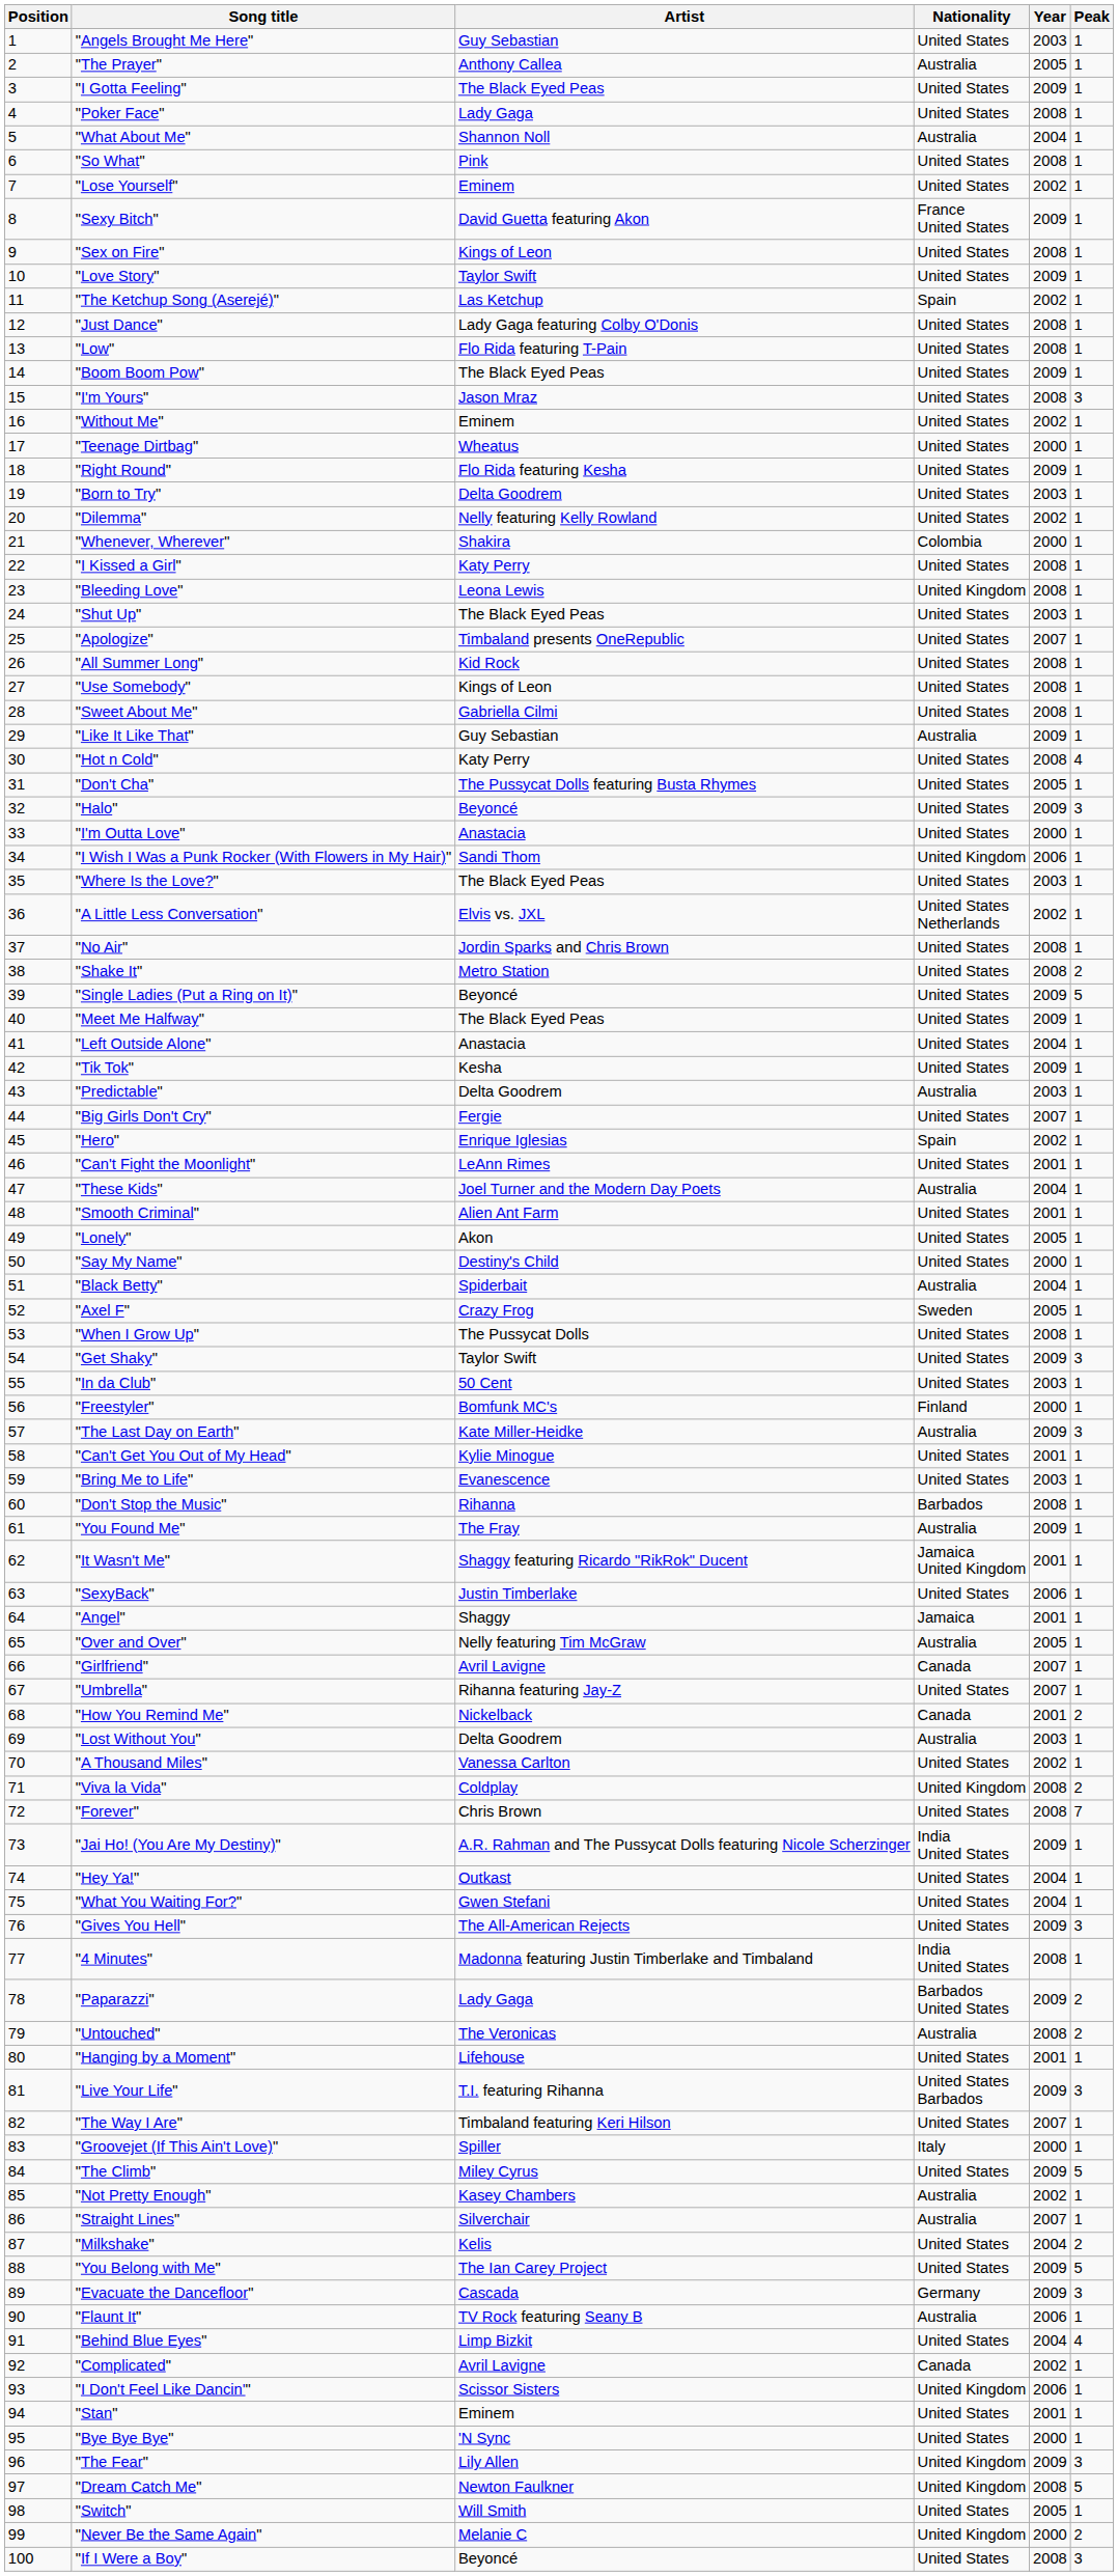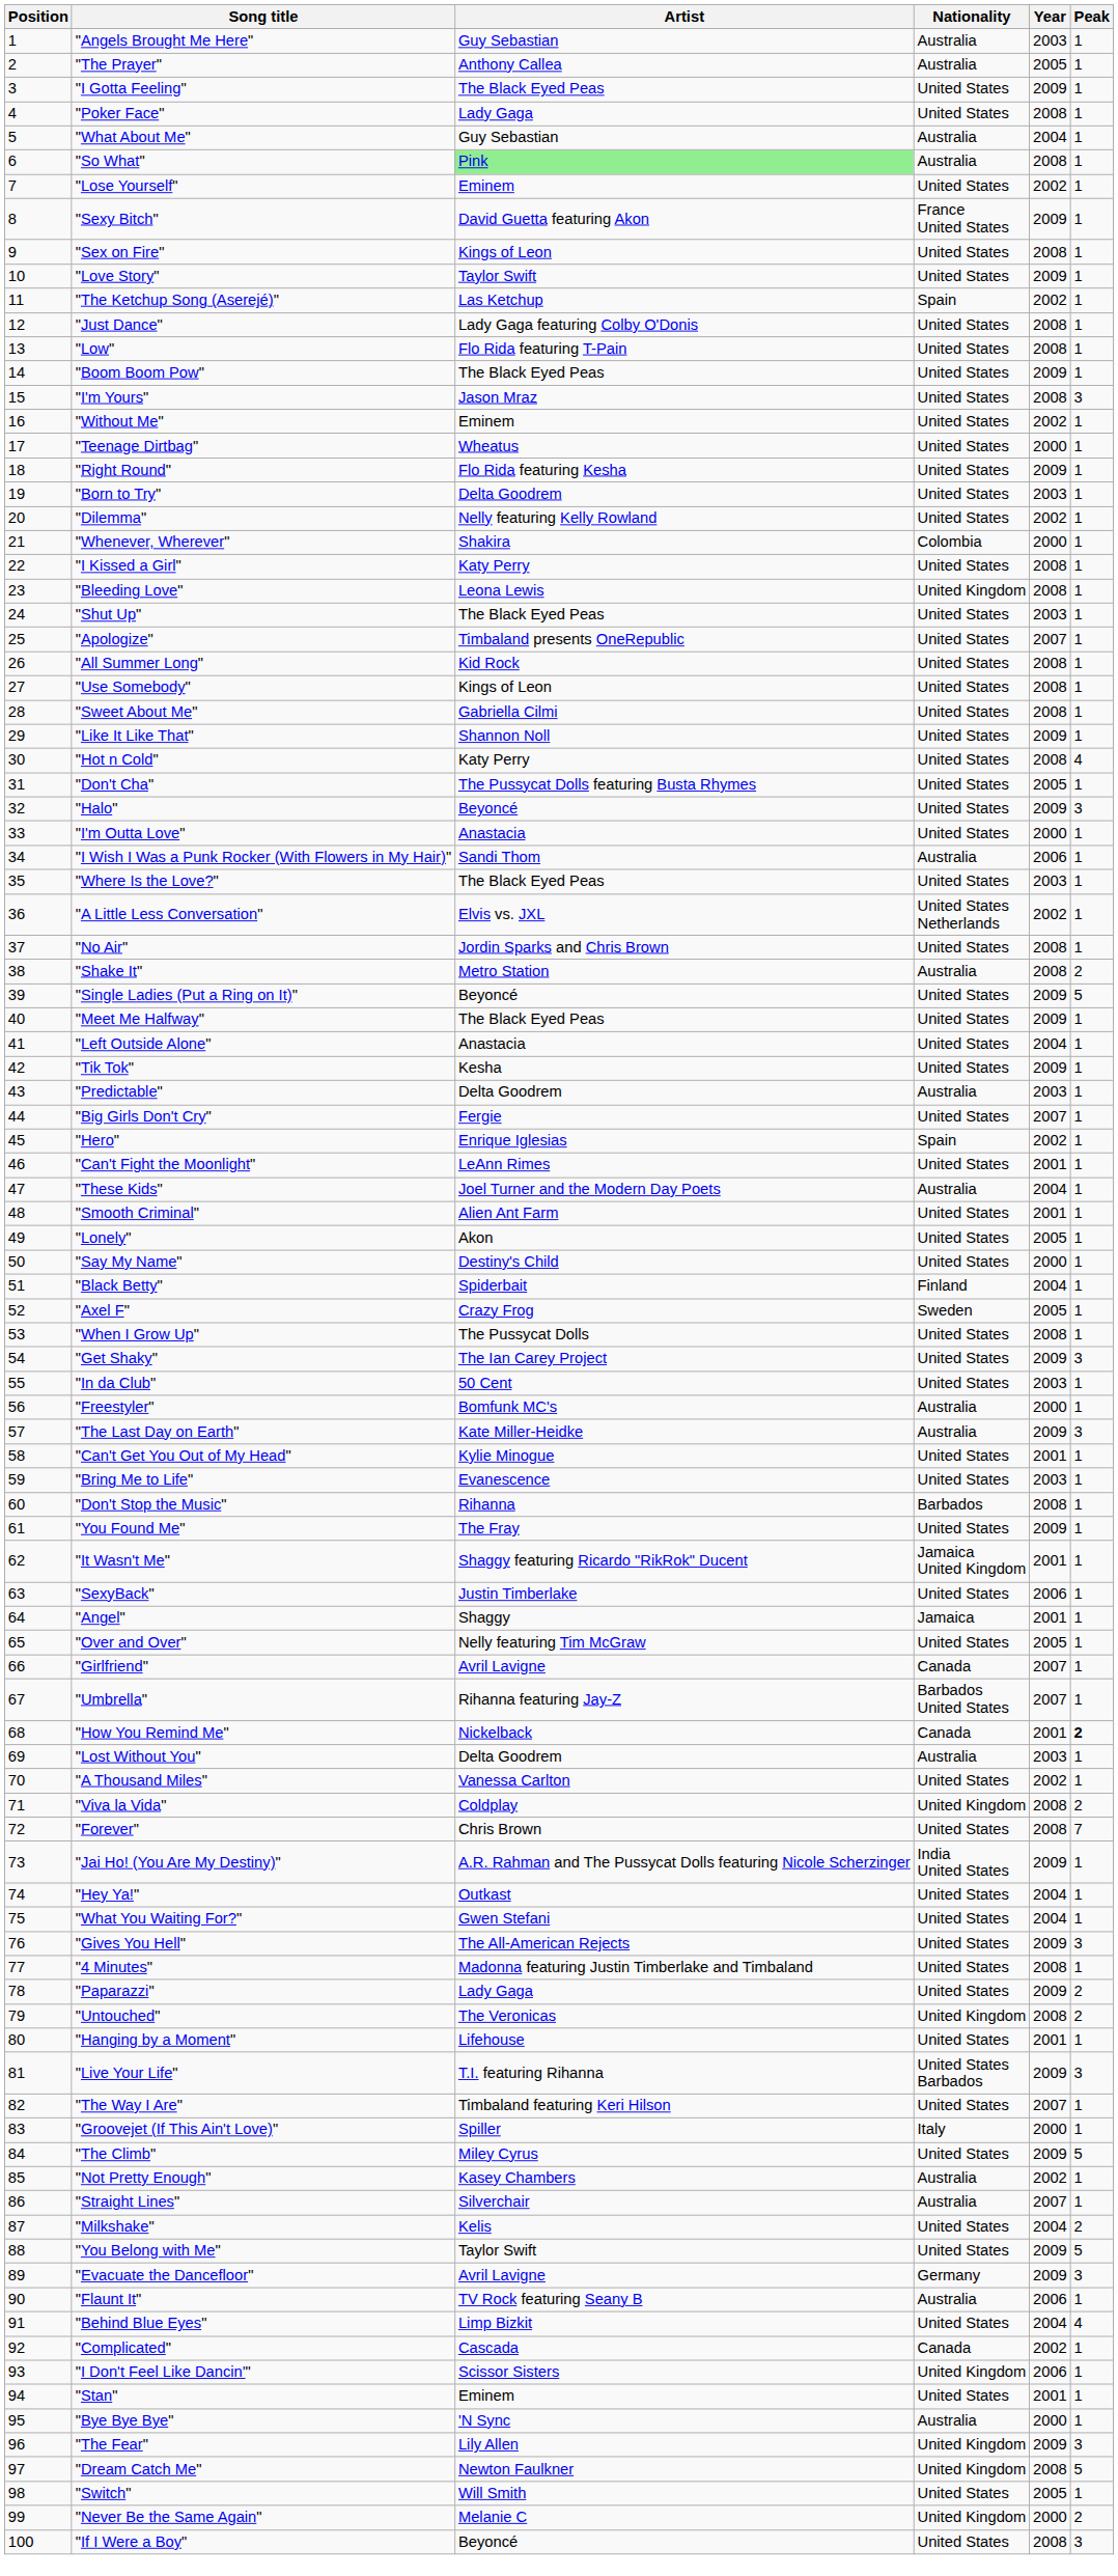"Angels Brought Me Here" | Nationality: United States -> Australia
"What About Me" | Artist: Shannon Noll -> Guy Sebastian
"So What" | Artist: no background -> lightgreen background
"So What" | Nationality: United States -> Australia
"Like It Like That" | Artist: Guy Sebastian -> Shannon Noll
"Like It Like That" | Nationality: Australia -> United States
"I Wish I Was a Punk Rocker (With Flowers in My Hair)" | Nationality: United Kingdom -> Australia
"Shake It" | Nationality: United States -> Australia
"Black Betty" | Nationality: Australia -> Finland
"Get Shaky" | Artist: Taylor Swift -> The Ian Carey Project
"Freestyler" | Nationality: Finland -> Australia
"You Found Me" | Nationality: Australia -> United States
"Over and Over" | Nationality: Australia -> United States
"Umbrella" | Nationality: United States -> Barbados United States
"How You Remind Me" | Peak: normal -> bold
"4 Minutes" | Nationality: India United States -> United States
"Paparazzi" | Nationality: Barbados United States -> United States
"Untouched" | Nationality: Australia -> United Kingdom
"You Belong with Me" | Artist: The Ian Carey Project -> Taylor Swift
"Evacuate the Dancefloor" | Artist: Cascada -> Avril Lavigne
"Complicated" | Artist: Avril Lavigne -> Cascada
"Bye Bye Bye" | Nationality: United States -> Australia
